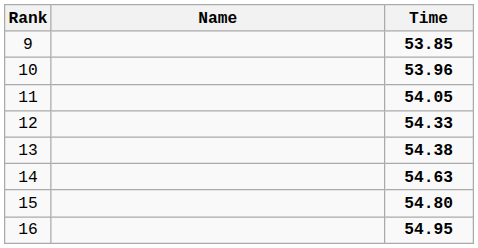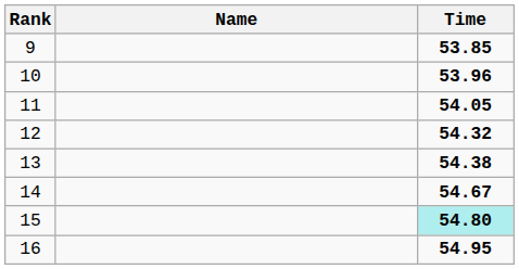12 | Time: 54.33 -> 54.32
14 | Time: 54.63 -> 54.67
15 | Time: no background -> paleturquoise background
